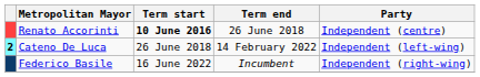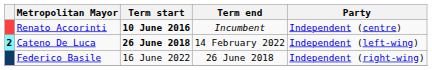Renato Accorinti | Term end: 26 June 2018 -> Incumbent
Cateno De Luca | Term start: normal -> bold
Federico Basile | Term end: Incumbent -> 26 June 2018
